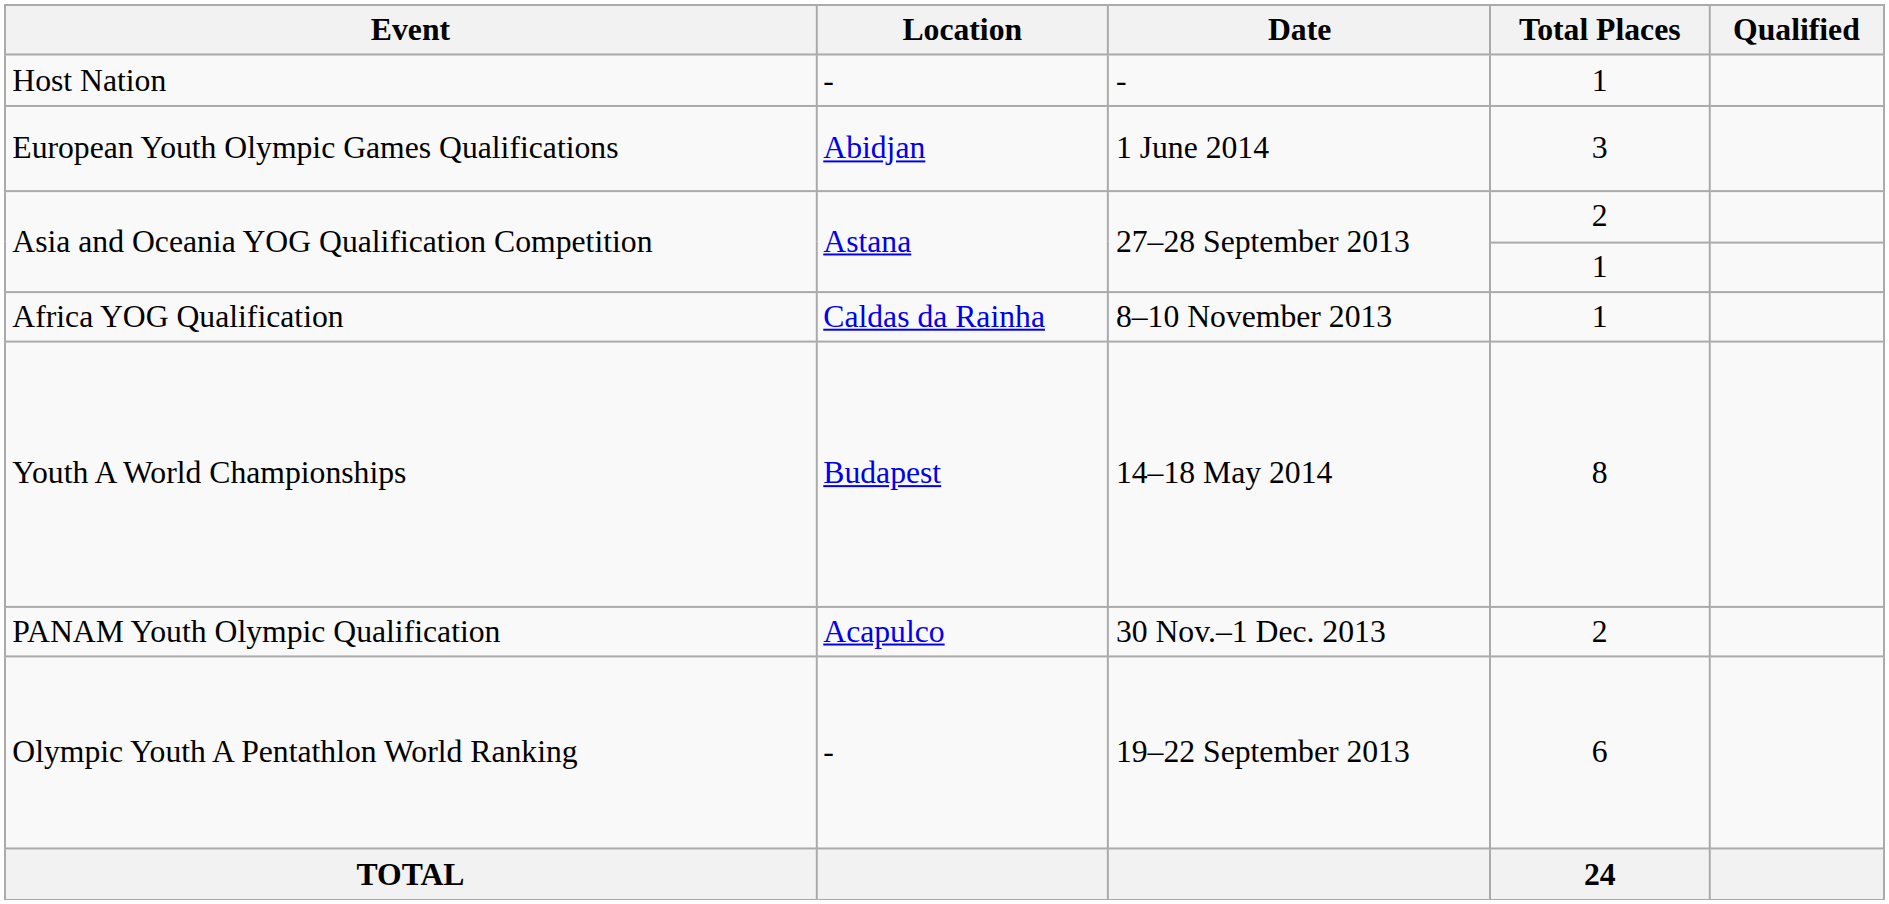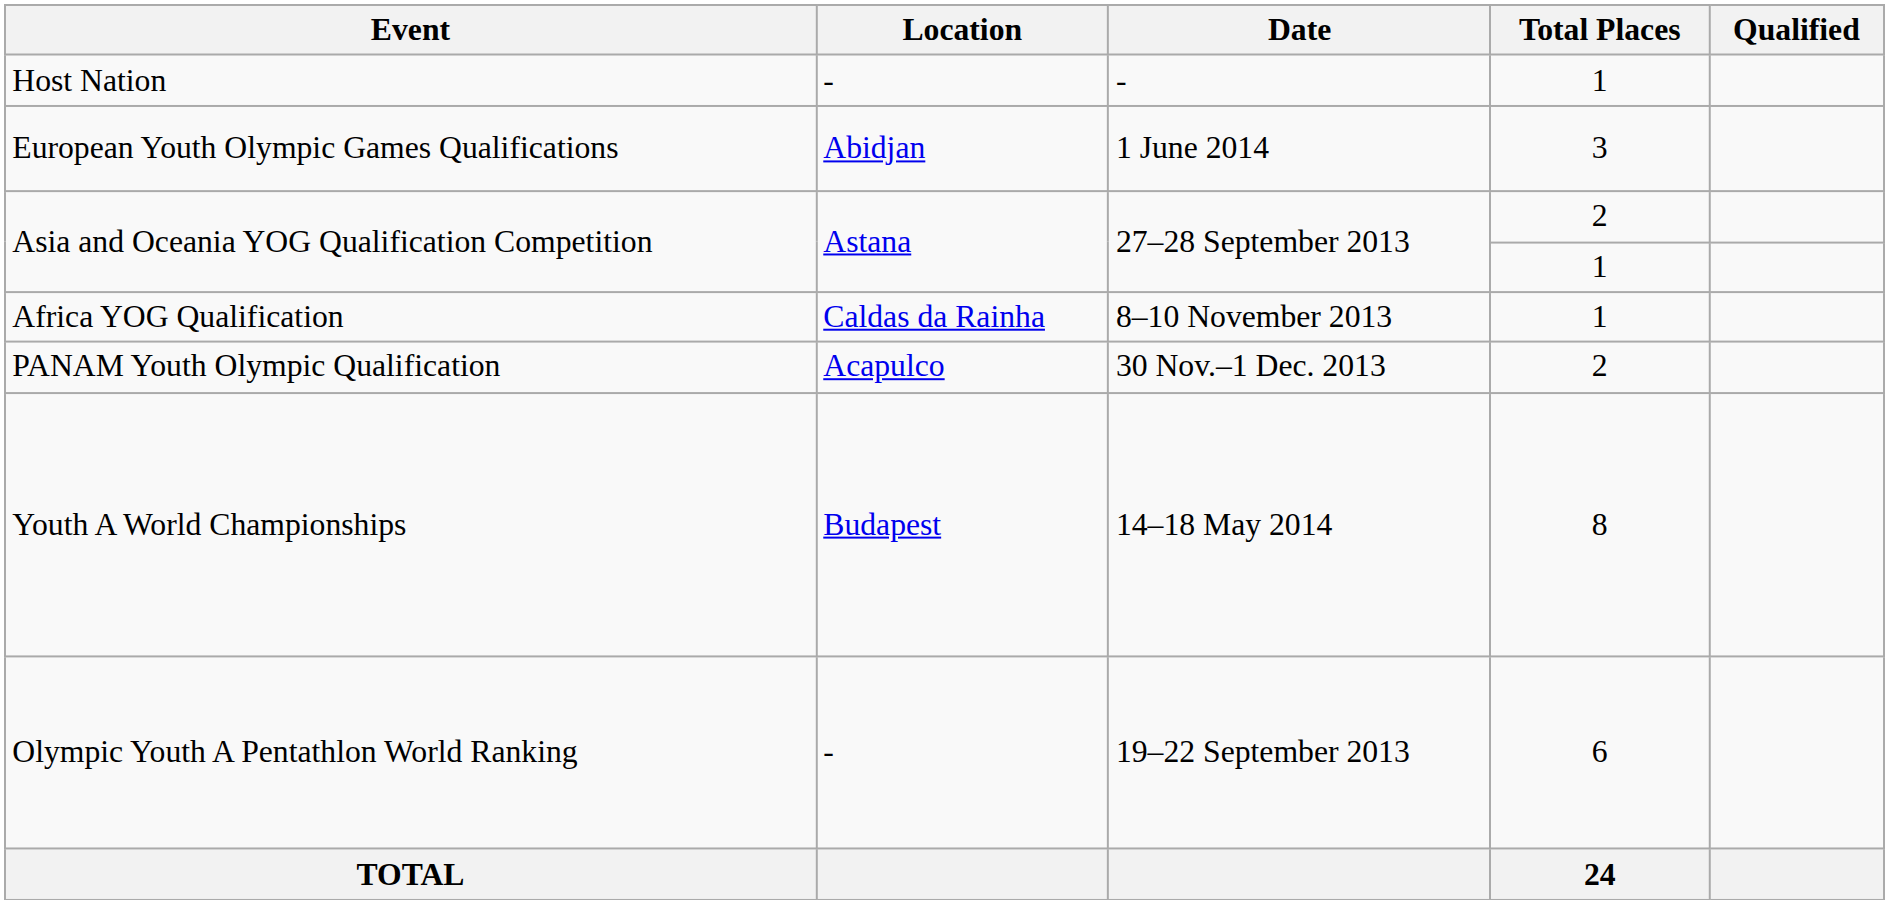rows swapped: PANAM Youth Olympic Qualification <-> Youth A World Championships
